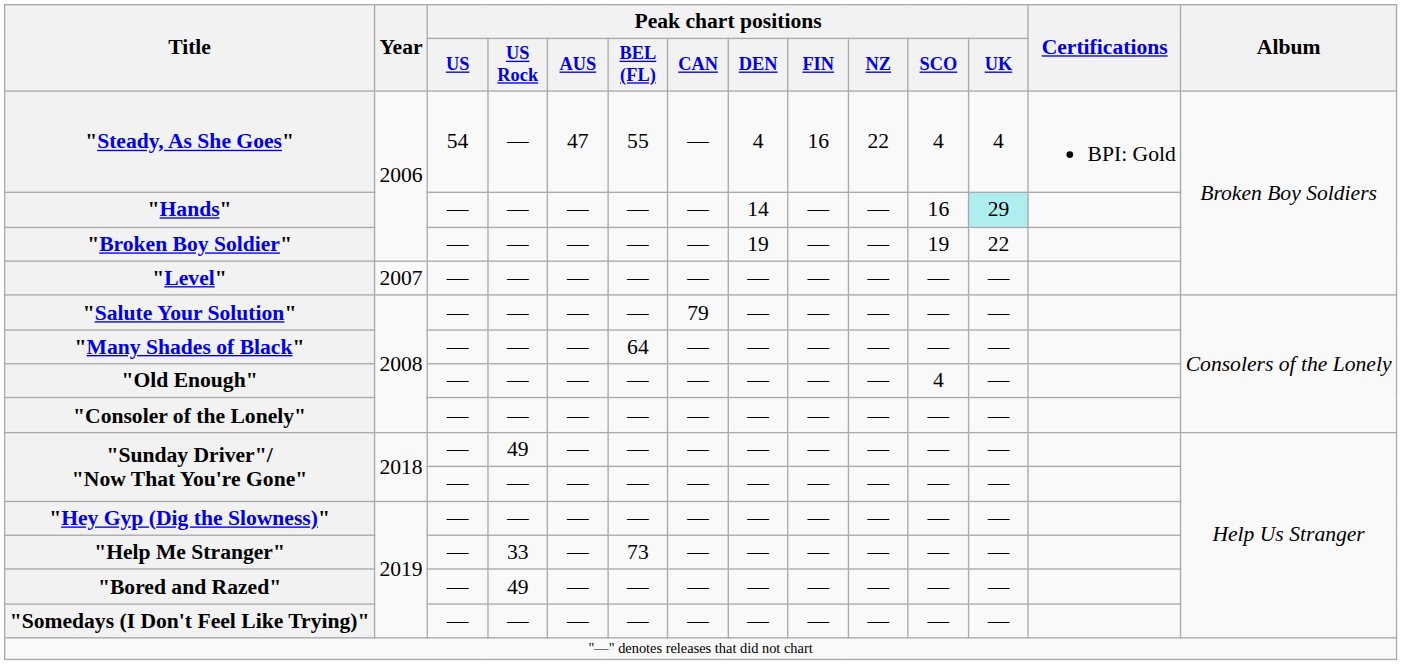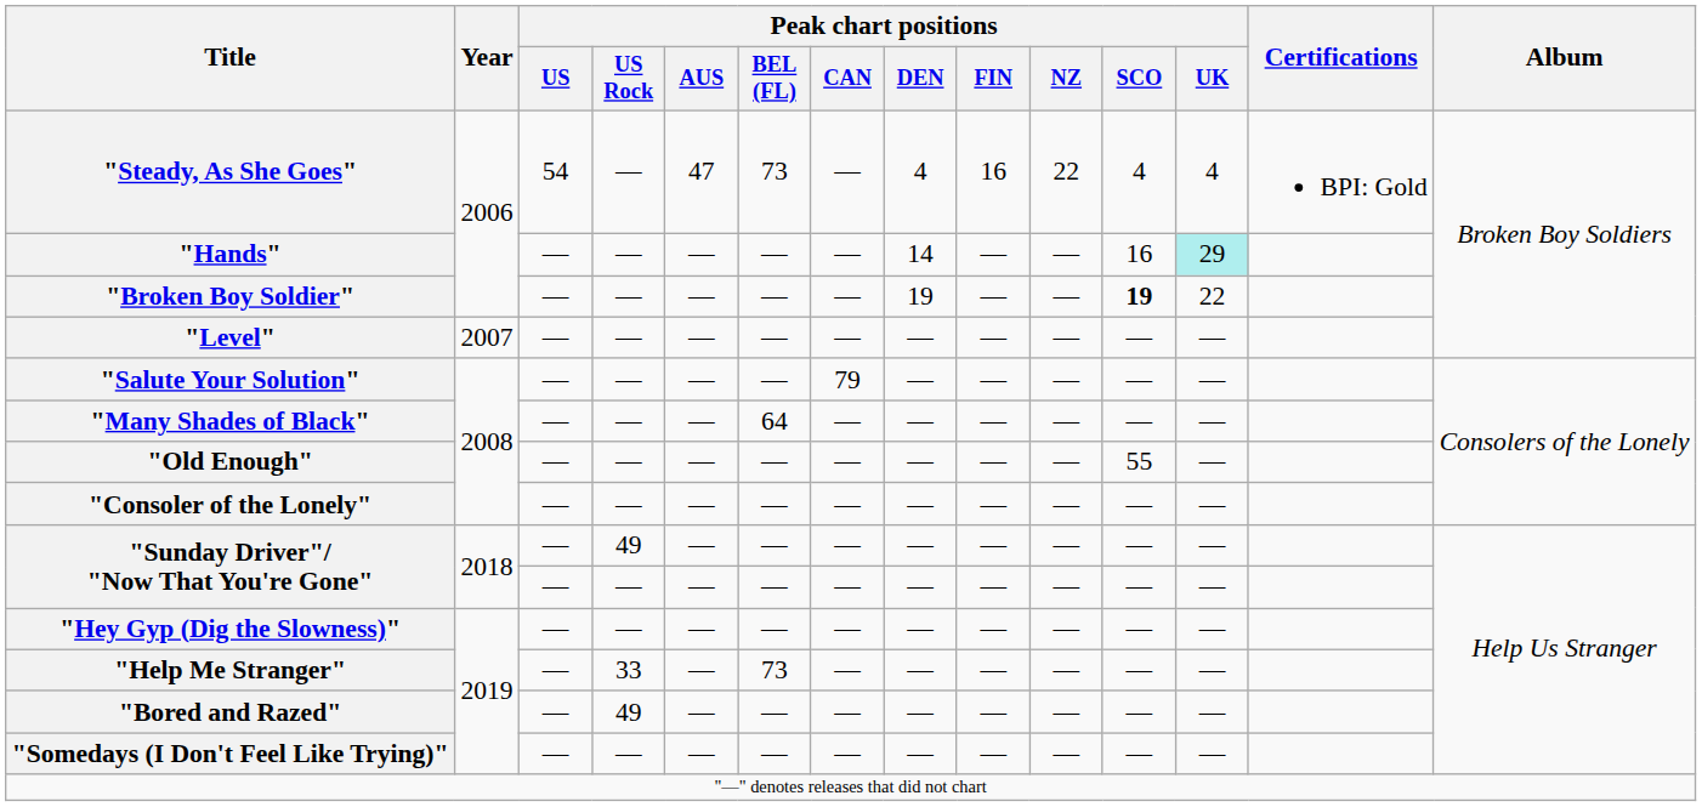"Steady, As She Goes" | Peak chart positions / BEL (FL): 55 -> 73
"Broken Boy Soldier" | Peak chart positions / SCO: normal -> bold
"Old Enough" | Peak chart positions / SCO: 4 -> 55
